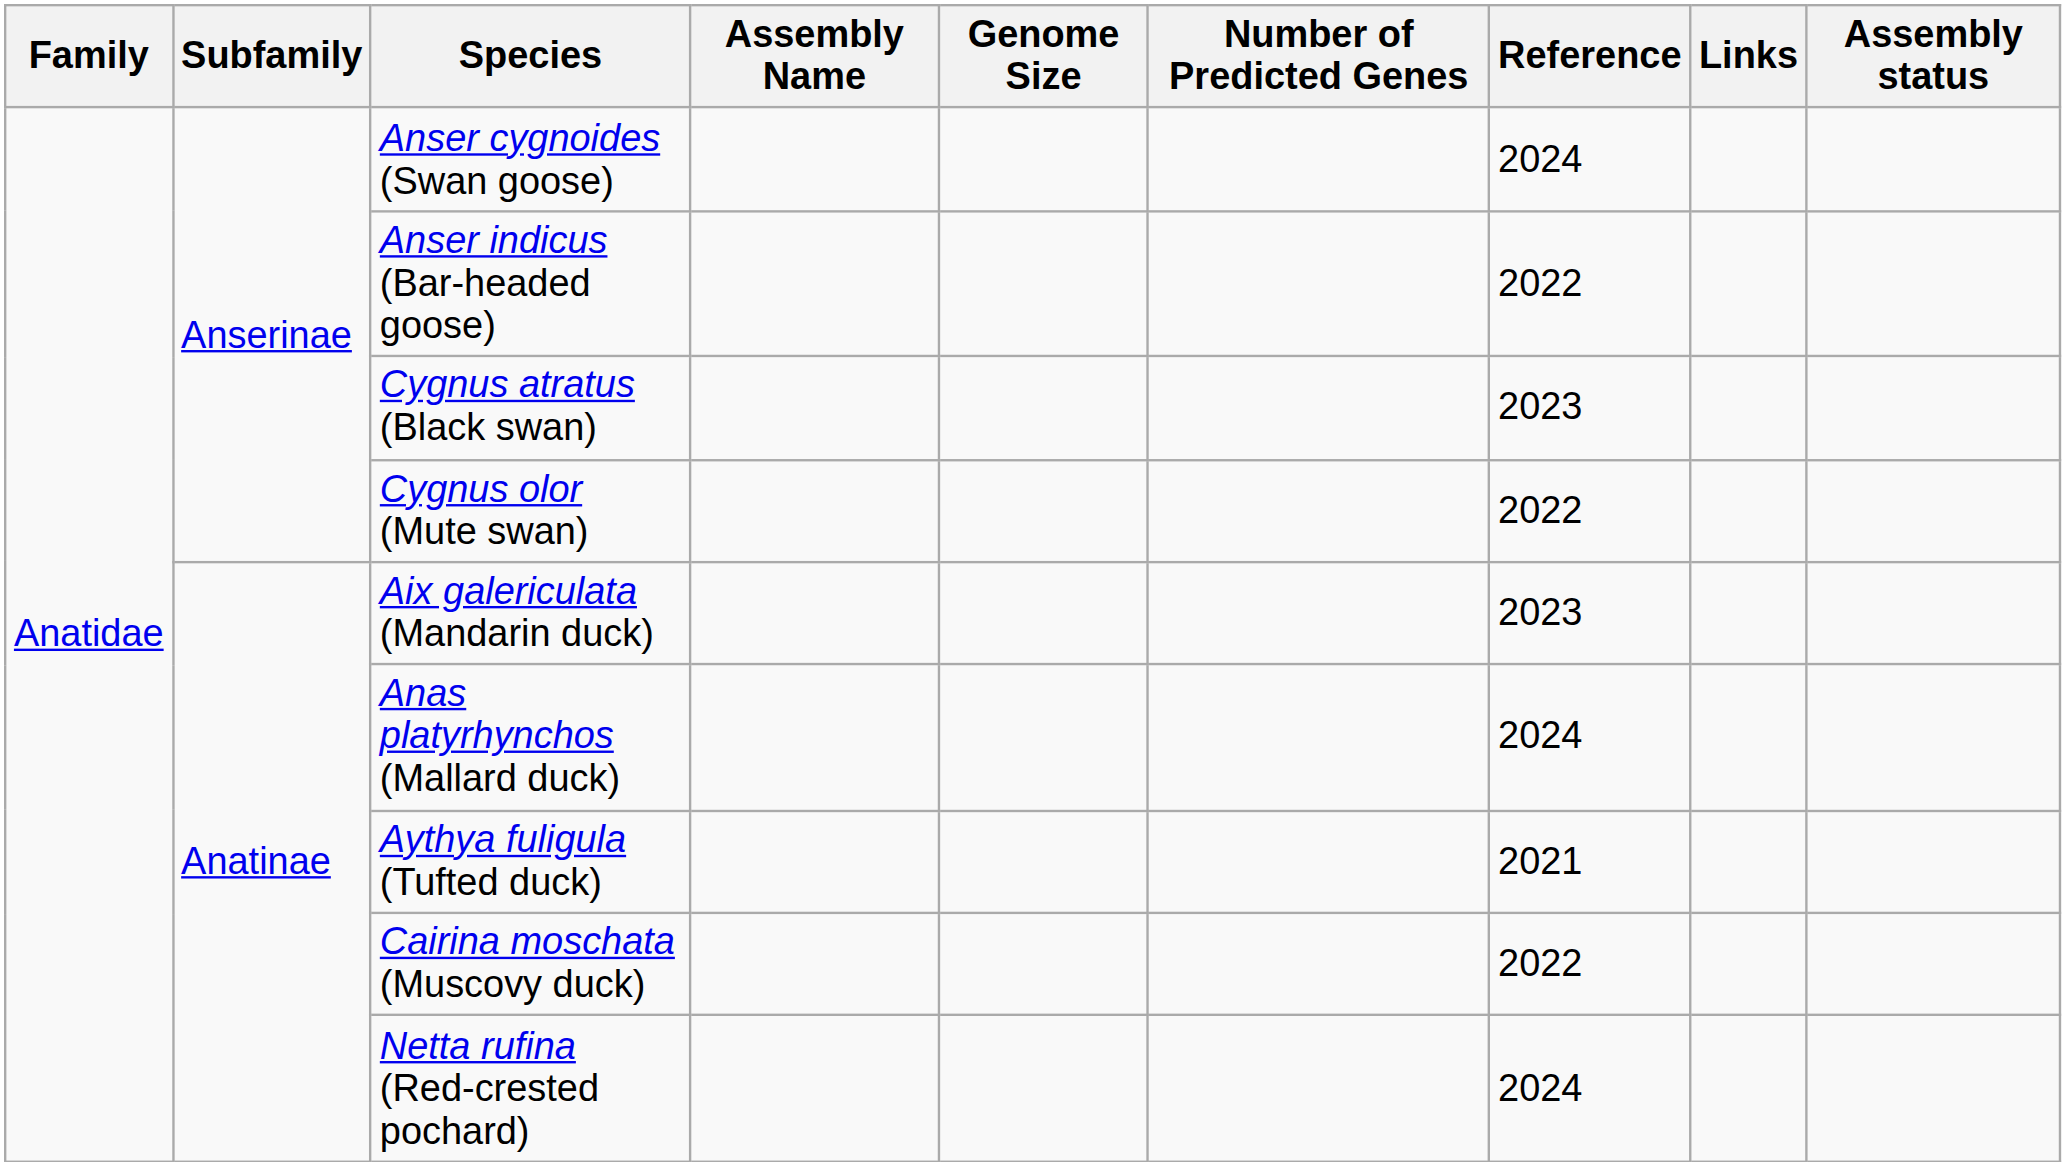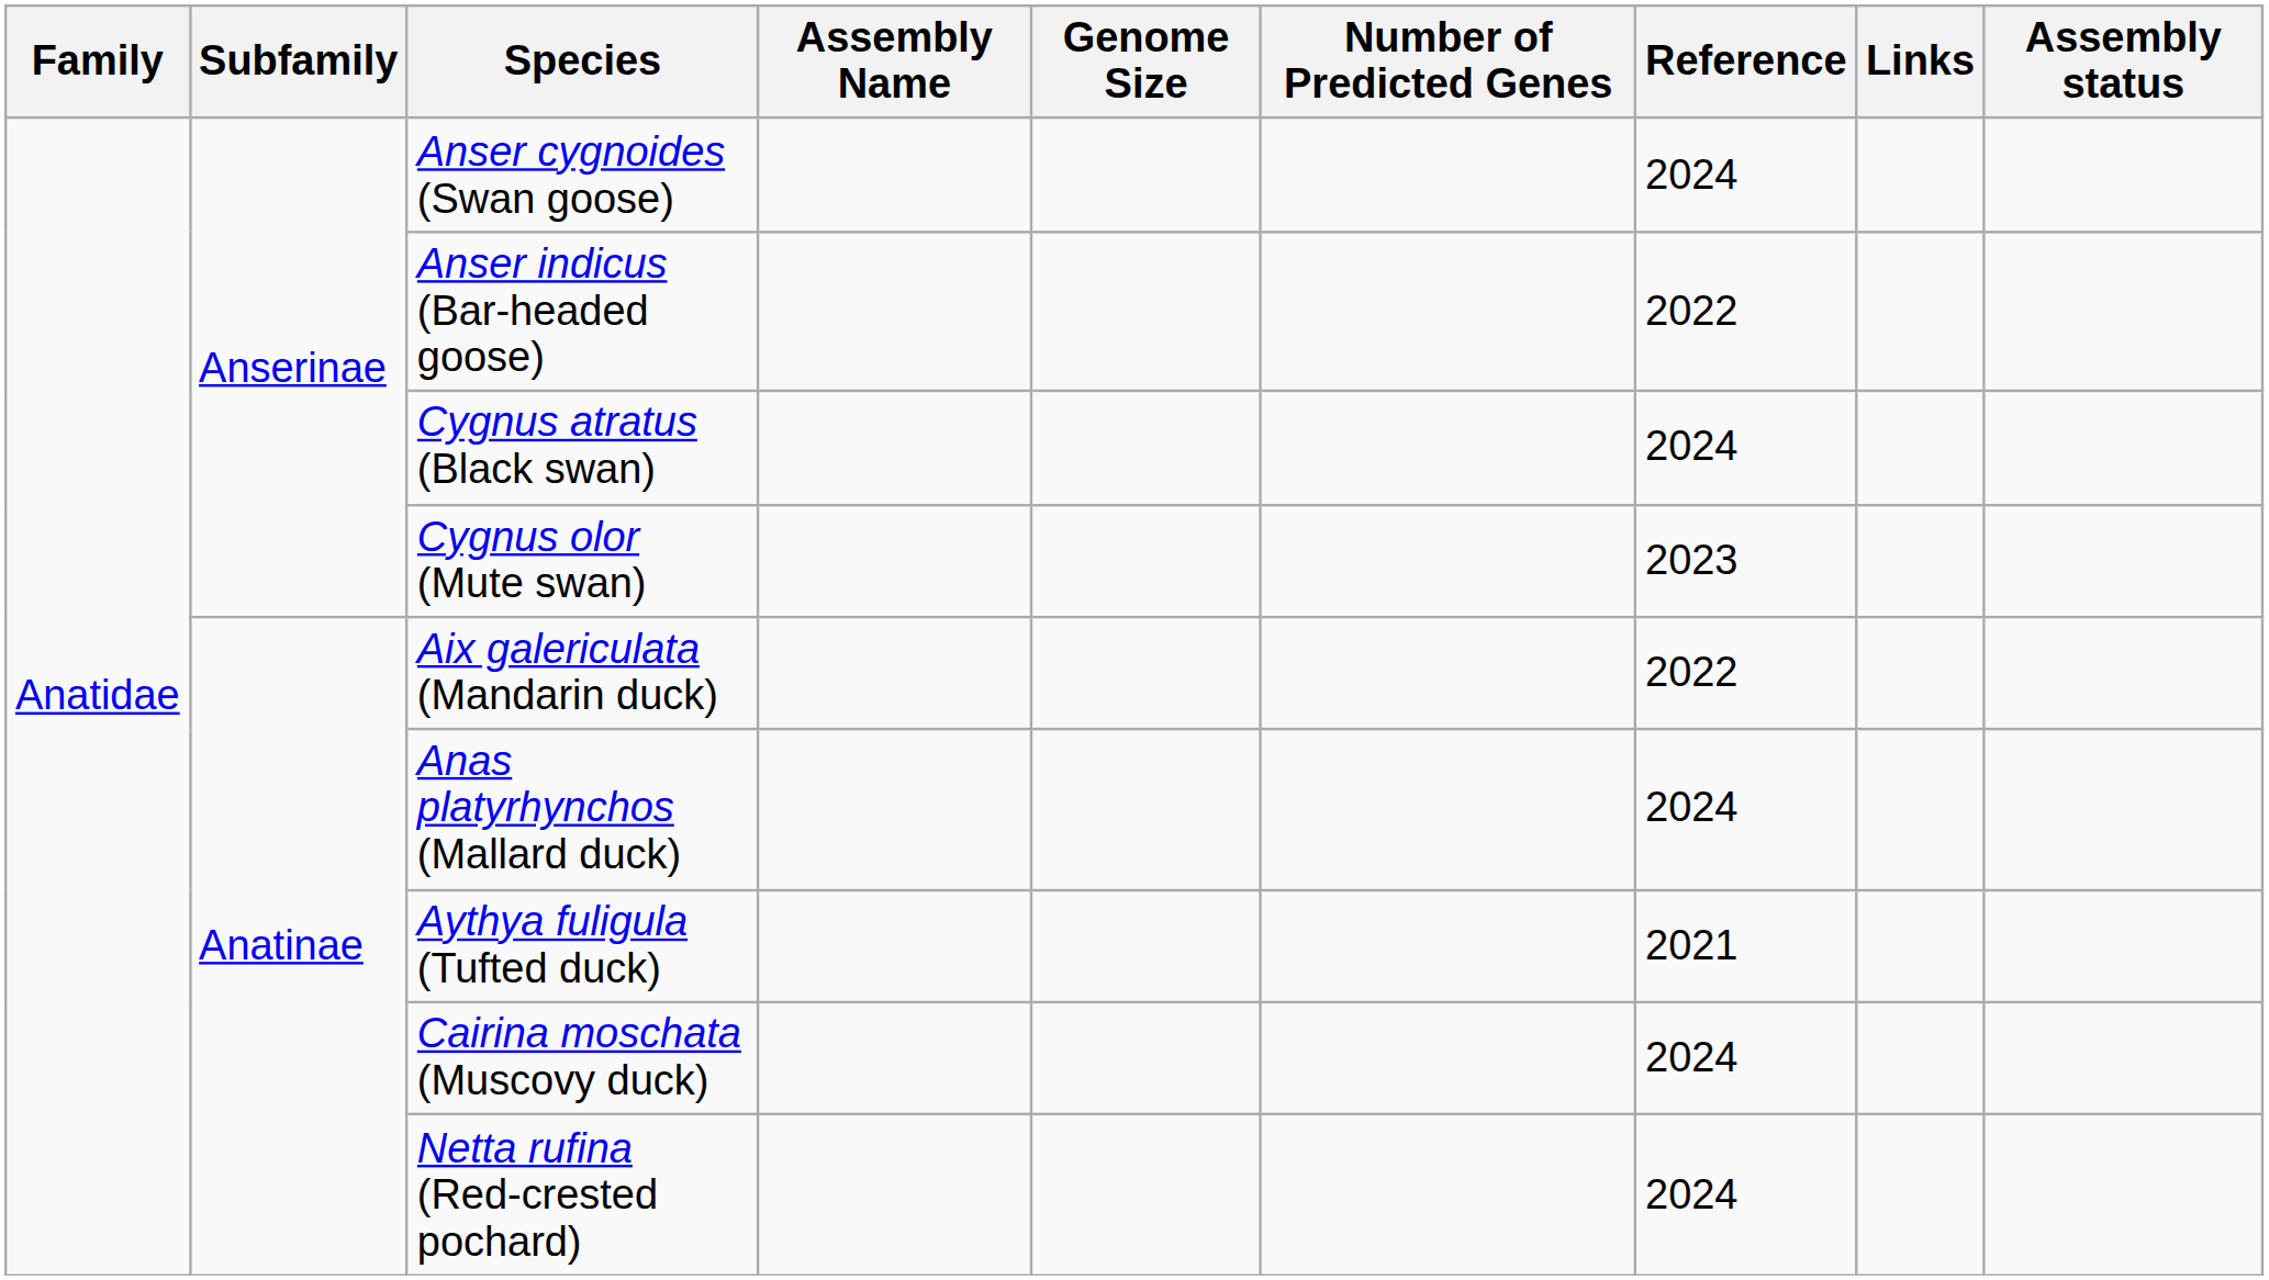Cygnus atratus (Black swan) | Reference: 2023 -> 2024
Cygnus olor (Mute swan) | Reference: 2022 -> 2023
Aix galericulata (Mandarin duck) | Reference: 2023 -> 2022
Cairina moschata (Muscovy duck) | Reference: 2022 -> 2024
